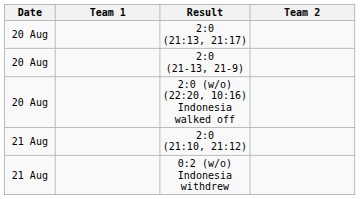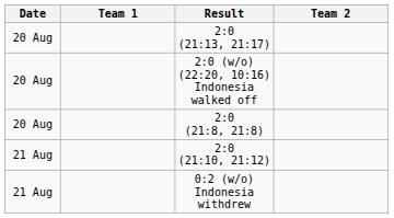- row: 20 Aug | 2:0 (21-13, 21-9)
+ row: 20 Aug | 2:0 (21:8, 21:8)
